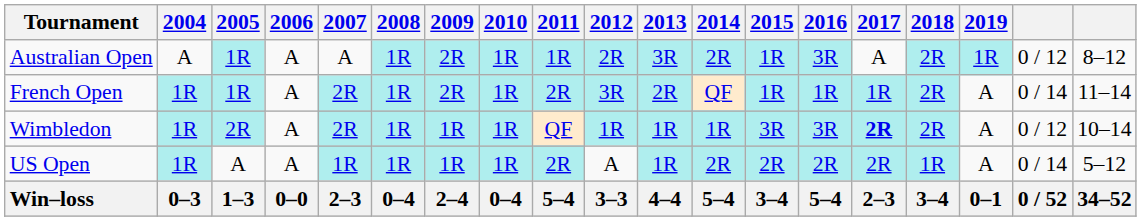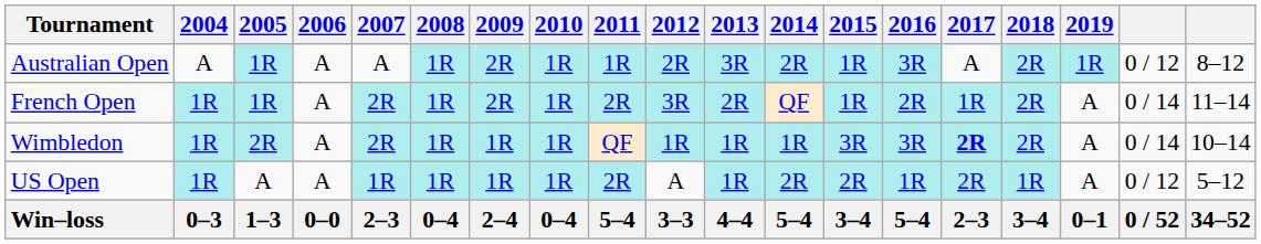French Open | 2016: 1R -> 2R
Wimbledon | column 18: 0 / 12 -> 0 / 14
US Open | 2016: 2R -> 1R
US Open | column 18: 0 / 14 -> 0 / 12
